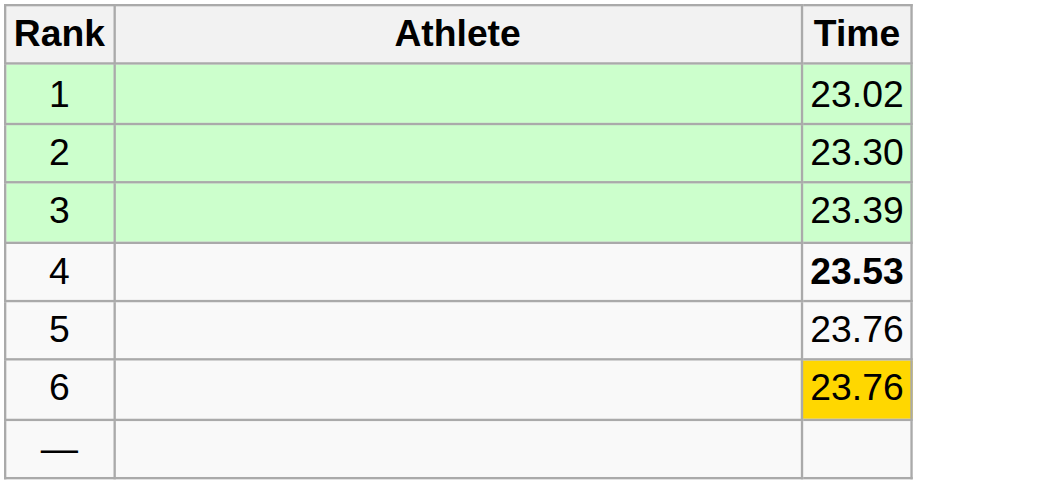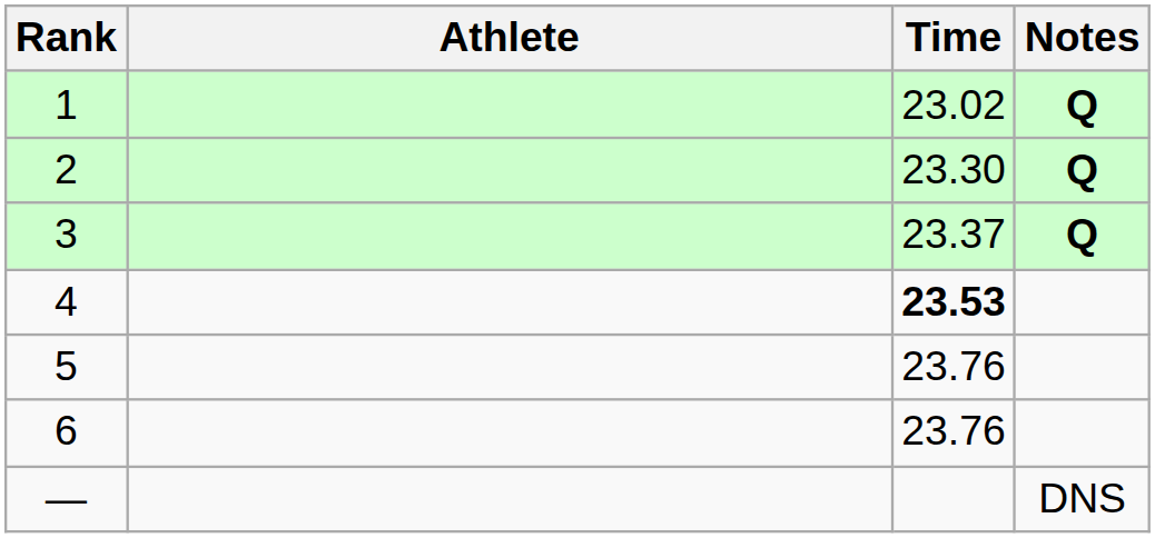+ column: Notes | Q | Q | Q | DNS
3 | Time: 23.39 -> 23.37
6 | Time: gold background -> no background
